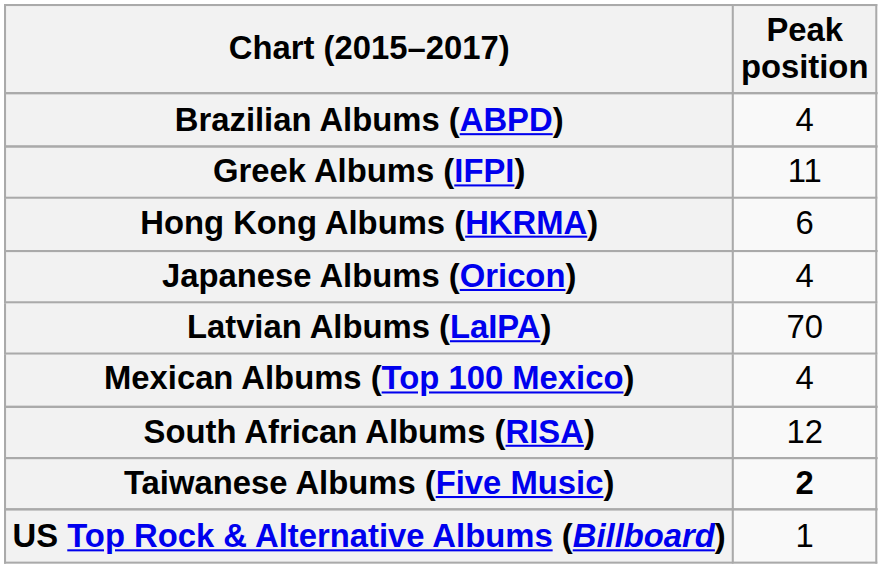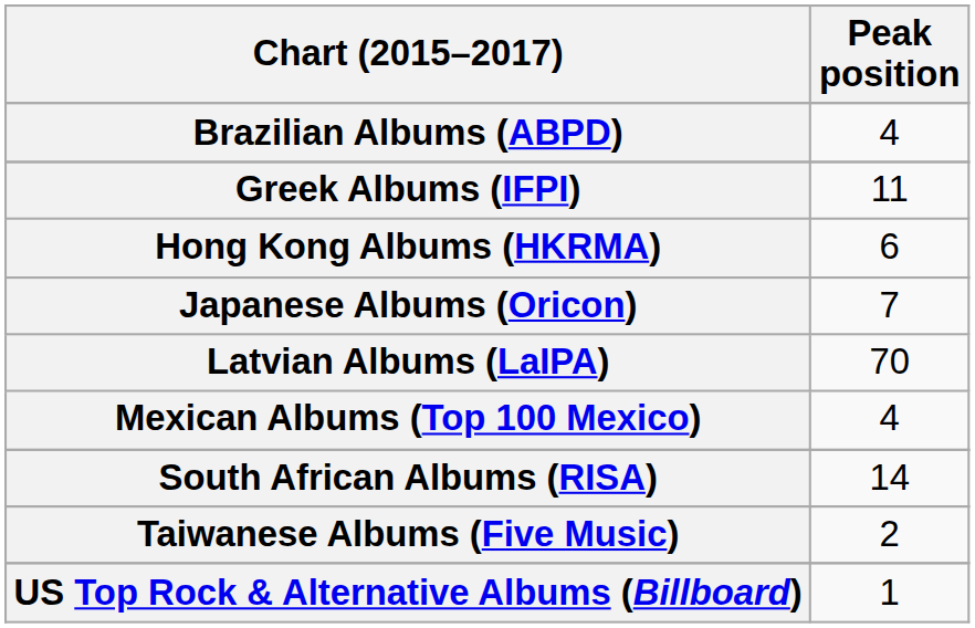Japanese Albums (Oricon) | Peak position: 4 -> 7
South African Albums (RISA) | Peak position: 12 -> 14
Taiwanese Albums (Five Music) | Peak position: bold -> normal
